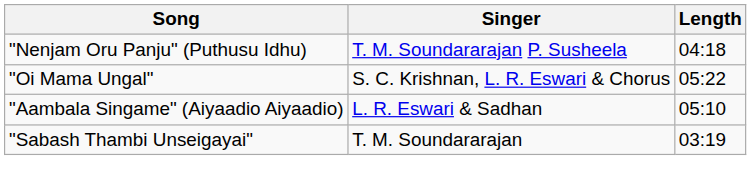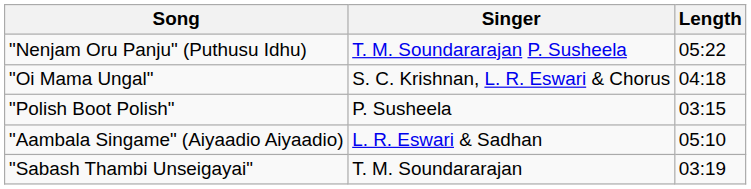"Nenjam Oru Panju" (Puthusu Idhu) | Length: 04:18 -> 05:22
"Oi Mama Ungal" | Length: 05:22 -> 04:18
+ row: "Polish Boot Polish" | P. Susheela | 03:15
